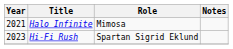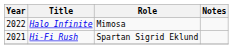Halo Infinite | Year: 2021 -> 2022
Hi-Fi Rush | Year: 2023 -> 2021
